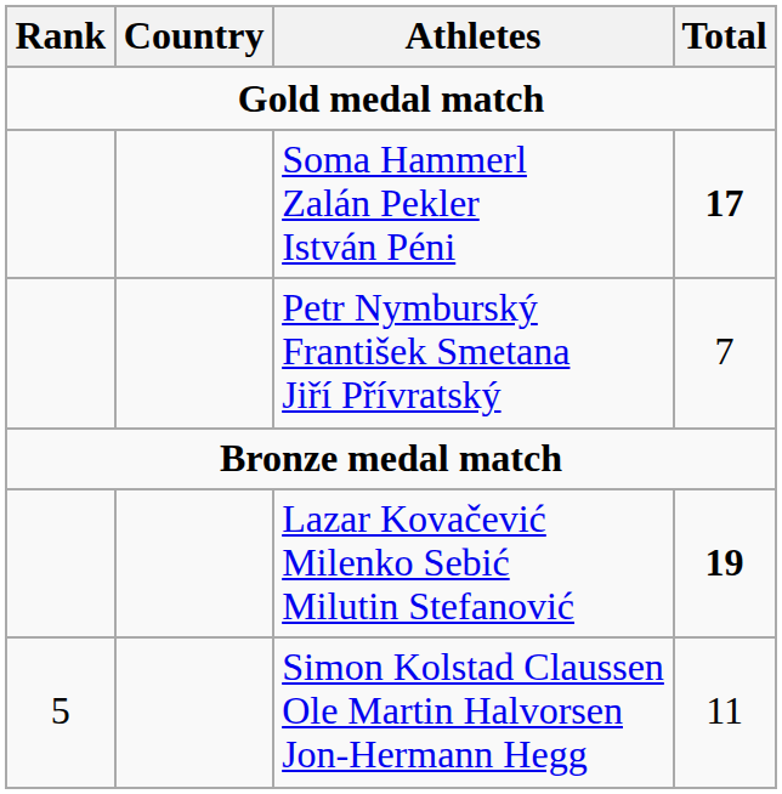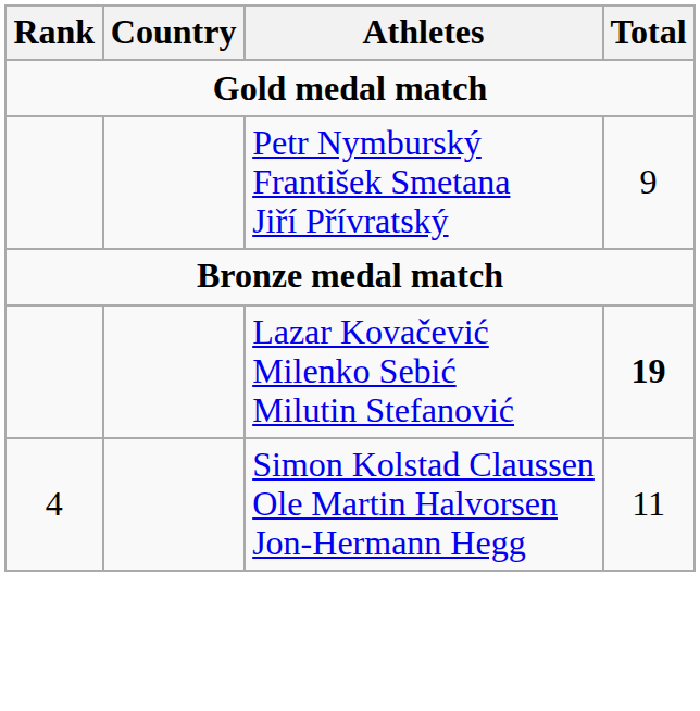- row: Soma Hammerl Zalán Pekler István Péni | 17
Petr Nymburský František Smetana Jiří Přívratský | Total: 7 -> 9
Simon Kolstad Claussen Ole Martin Halvorsen Jon-Hermann Hegg | Rank: 5 -> 4
